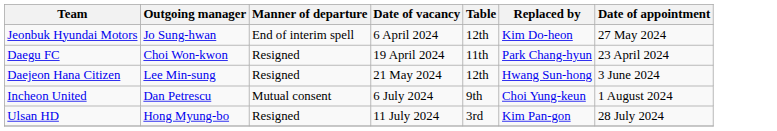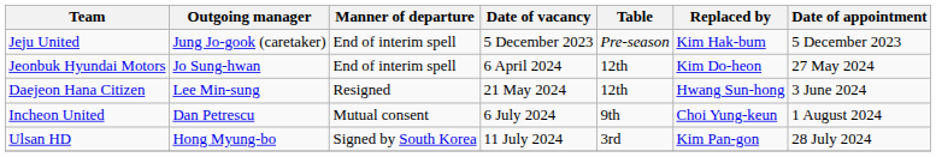+ row: Jeju United | Jung Jo-gook (caretaker) | End of interim spell | 5 December 2023 | Pre-season | Kim Hak-bum | 5 December 2023
- row: Daegu FC | Choi Won-kwon | Resigned | 19 April 2024 | 11th | Park Chang-hyun | 23 April 2024
Ulsan HD | Manner of departure: Resigned -> Signed by South Korea
